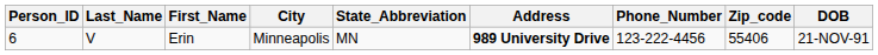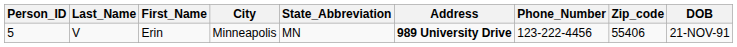Erin | Person_ID: 6 -> 5
